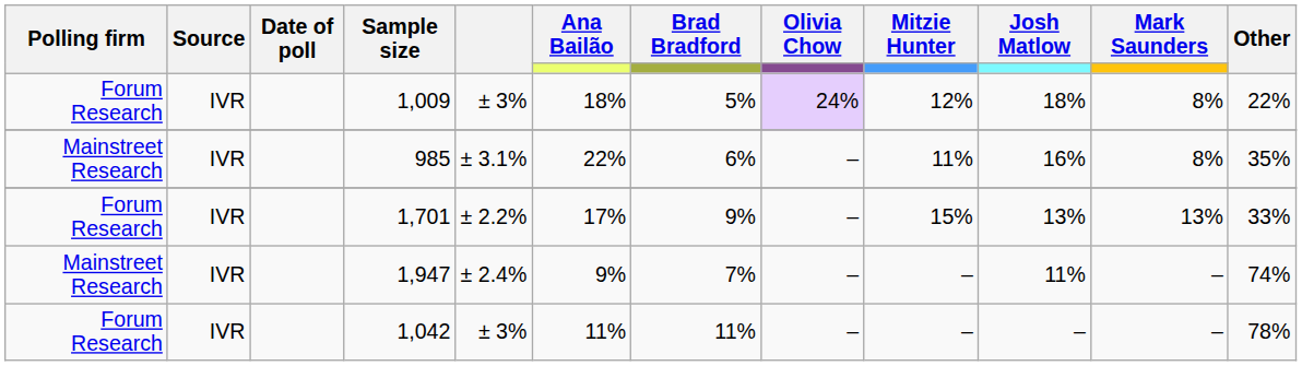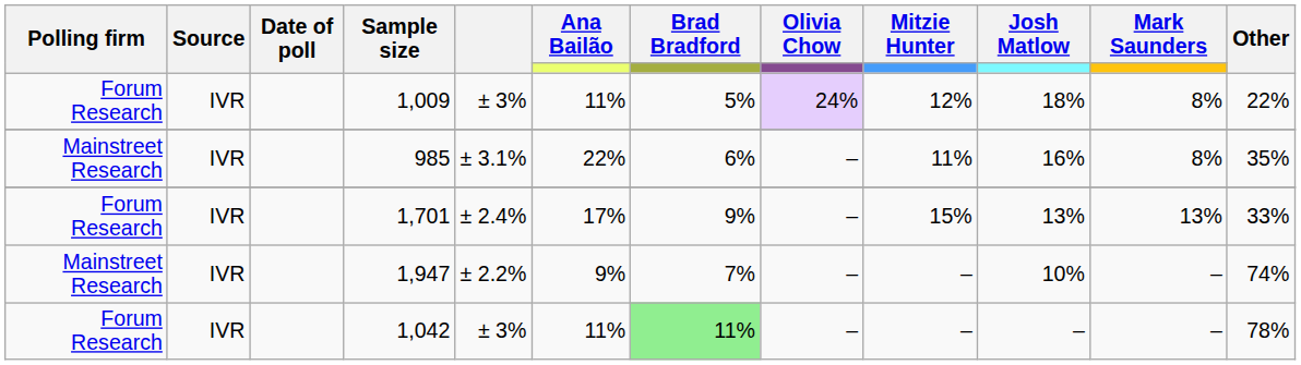1,009 | Ana Bailão: 18% -> 11%
1,701 | column 5: ± 2.2% -> ± 2.4%
1,947 | column 5: ± 2.4% -> ± 2.2%
1,947 | Josh Matlow: 11% -> 10%
1,042 | Brad Bradford: no background -> lightgreen background
